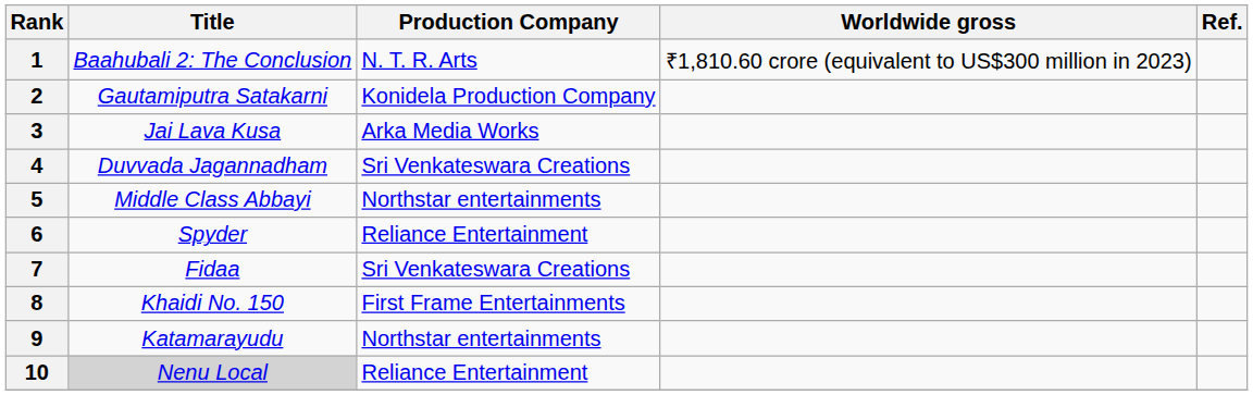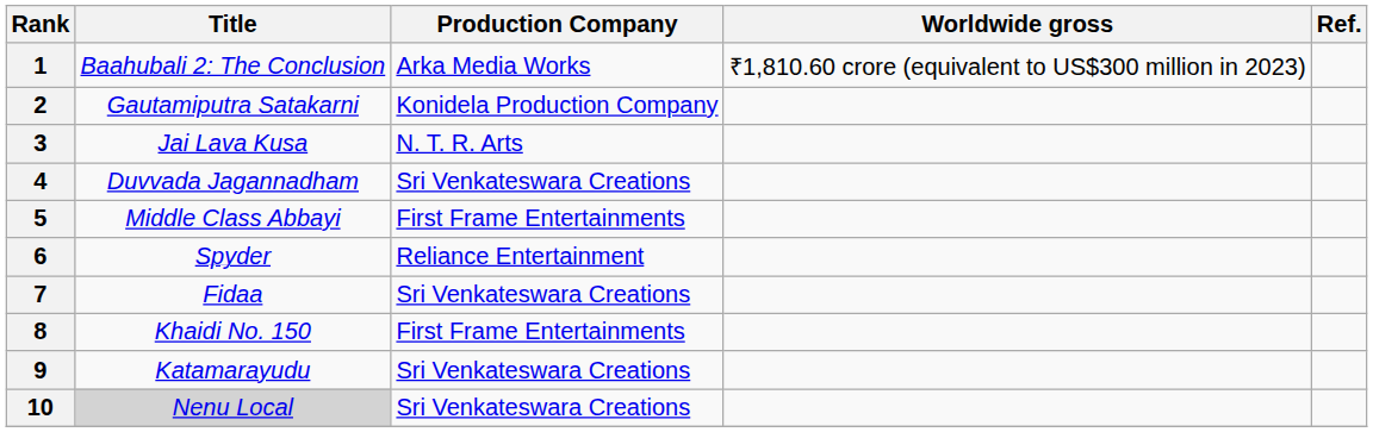1 | Production Company: N. T. R. Arts -> Arka Media Works
3 | Production Company: Arka Media Works -> N. T. R. Arts
5 | Production Company: Northstar entertainments -> First Frame Entertainments
9 | Production Company: Northstar entertainments -> Sri Venkateswara Creations
10 | Production Company: Reliance Entertainment -> Sri Venkateswara Creations
